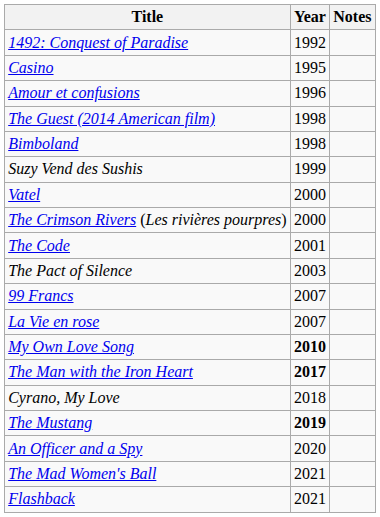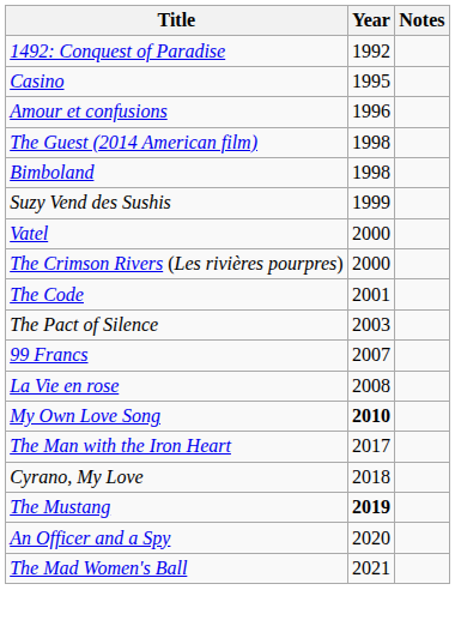La Vie en rose | Year: 2007 -> 2008
The Man with the Iron Heart | Year: bold -> normal
- row: Flashback | 2021
